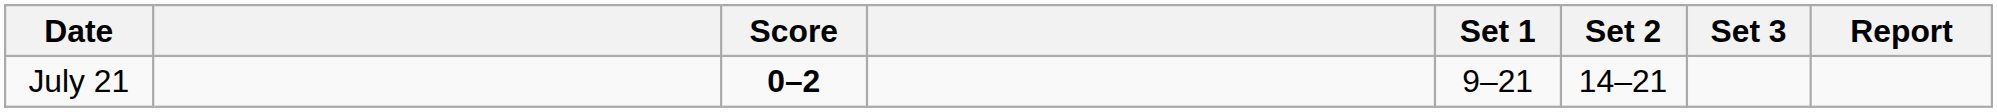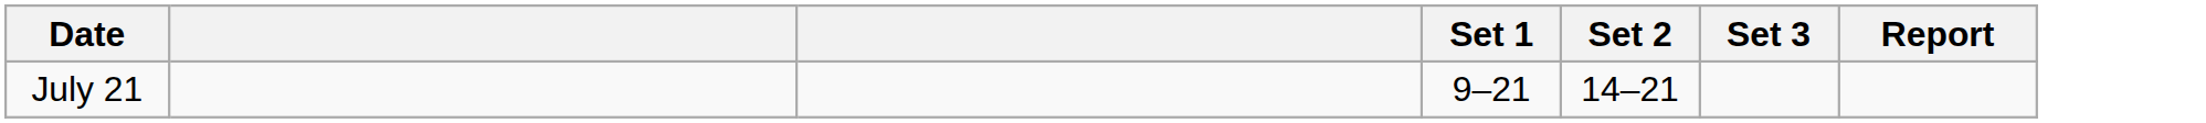- column: Score | 0–2
